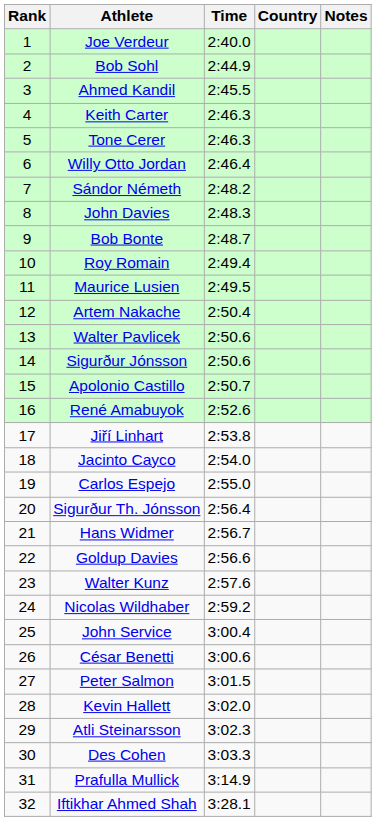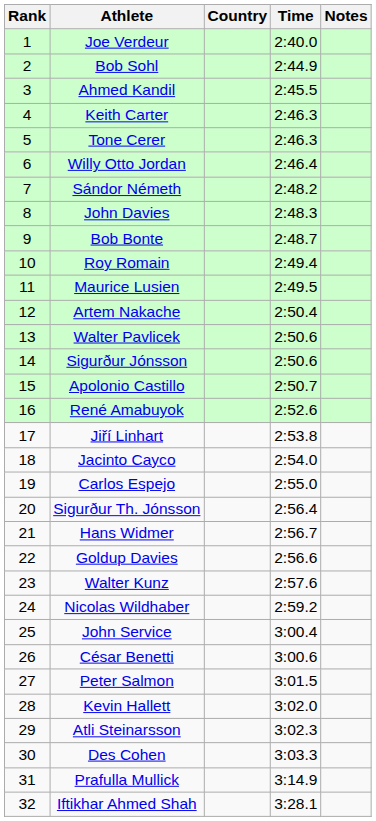columns swapped: Country <-> Time
